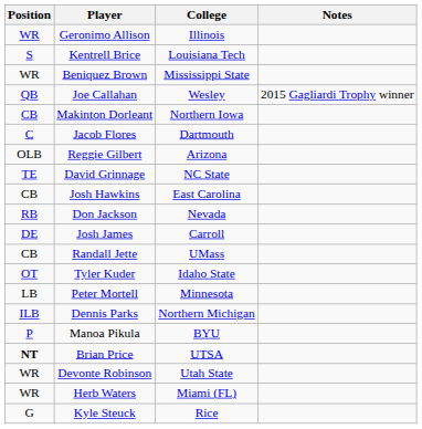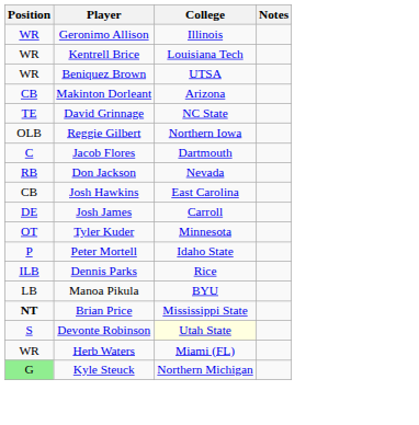Kentrell Brice | Position: S -> WR
Beniquez Brown | College: Mississippi State -> UTSA
- row: QB | Joe Callahan | Wesley | 2015 Gagliardi Trophy winner
Makinton Dorleant | College: Northern Iowa -> Arizona
rows swapped: Jacob Flores <-> David Grinnage
Reggie Gilbert | College: Arizona -> Northern Iowa
rows swapped: Josh Hawkins <-> Don Jackson
- row: CB | Randall Jette | UMass
Tyler Kuder | College: Idaho State -> Minnesota
Peter Mortell | Position: LB -> P
Peter Mortell | College: Minnesota -> Idaho State
Dennis Parks | College: Northern Michigan -> Rice
Manoa Pikula | Position: P -> LB
Brian Price | College: UTSA -> Mississippi State
Devonte Robinson | Position: WR -> S
Devonte Robinson | College: no background -> lightyellow background
Kyle Steuck | Position: no background -> lightgreen background
Kyle Steuck | College: Rice -> Northern Michigan
